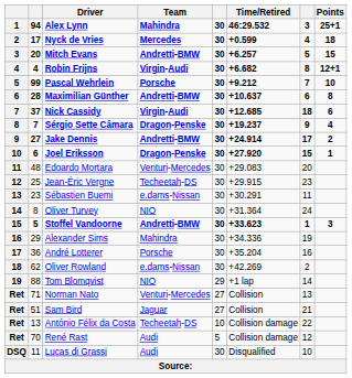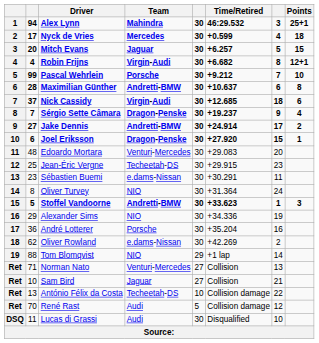Mitch Evans | Team: Andretti-BMW -> Jaguar
Alexander Sims | Team: Mahindra -> NIO
Sam Bird | column 2: 51 -> 10
